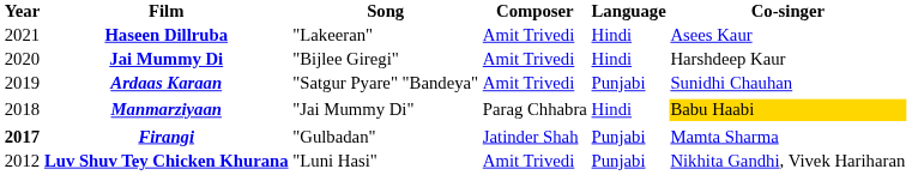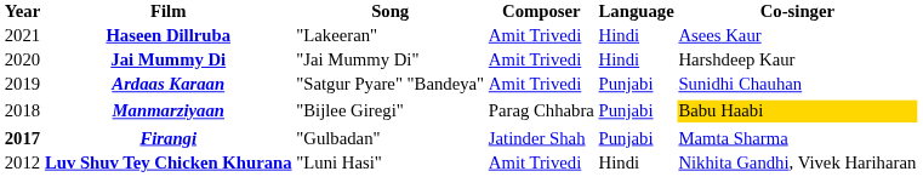Jai Mummy Di | Song: "Bijlee Giregi" -> "Jai Mummy Di"
Manmarziyaan | Song: "Jai Mummy Di" -> "Bijlee Giregi"
Manmarziyaan | Language: Hindi -> Punjabi
Luv Shuv Tey Chicken Khurana | Language: Punjabi -> Hindi
